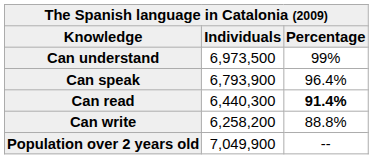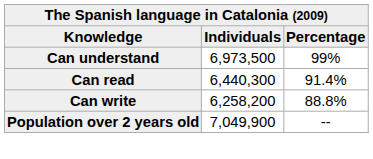- row: Can speak | 6,793,900 | 96.4%
Can read | Percentage: bold -> normal
